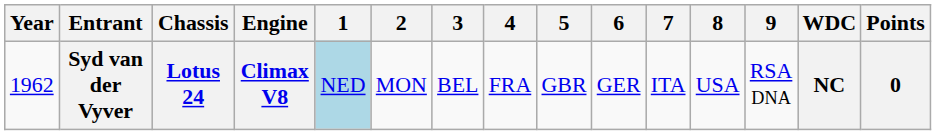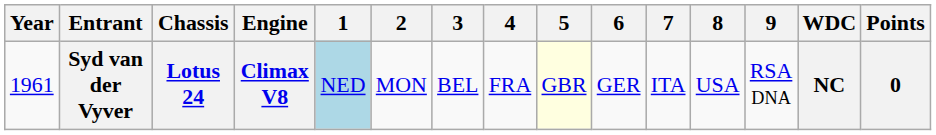Syd van der Vyver | Year: 1962 -> 1961
Syd van der Vyver | 5: no background -> lightyellow background
